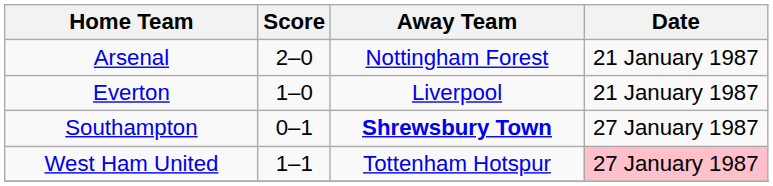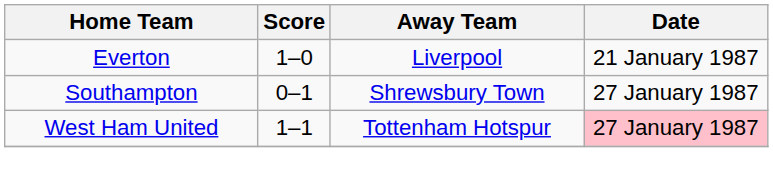- row: Arsenal | 2–0 | Nottingham Forest | 21 January 1987
Southampton | Away Team: bold -> normal
